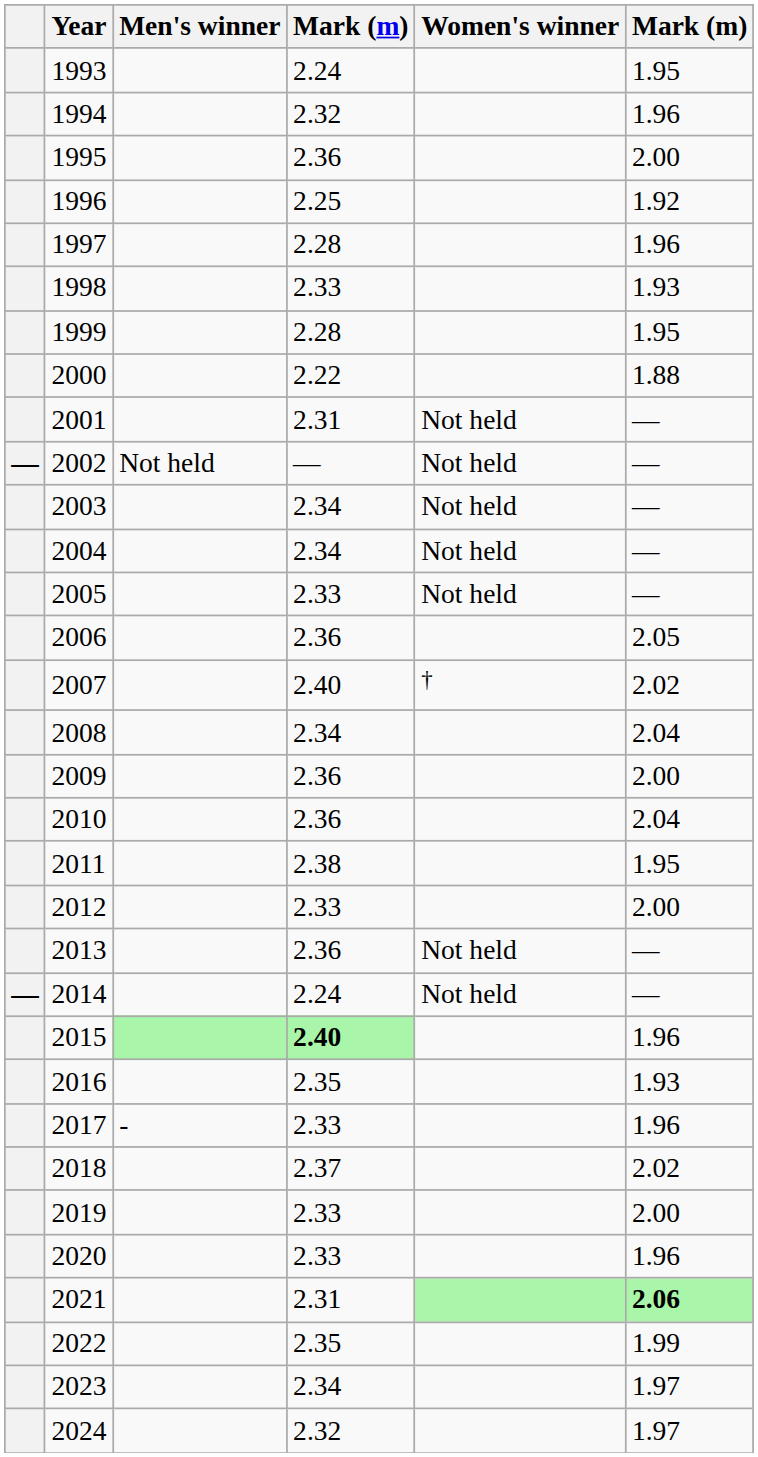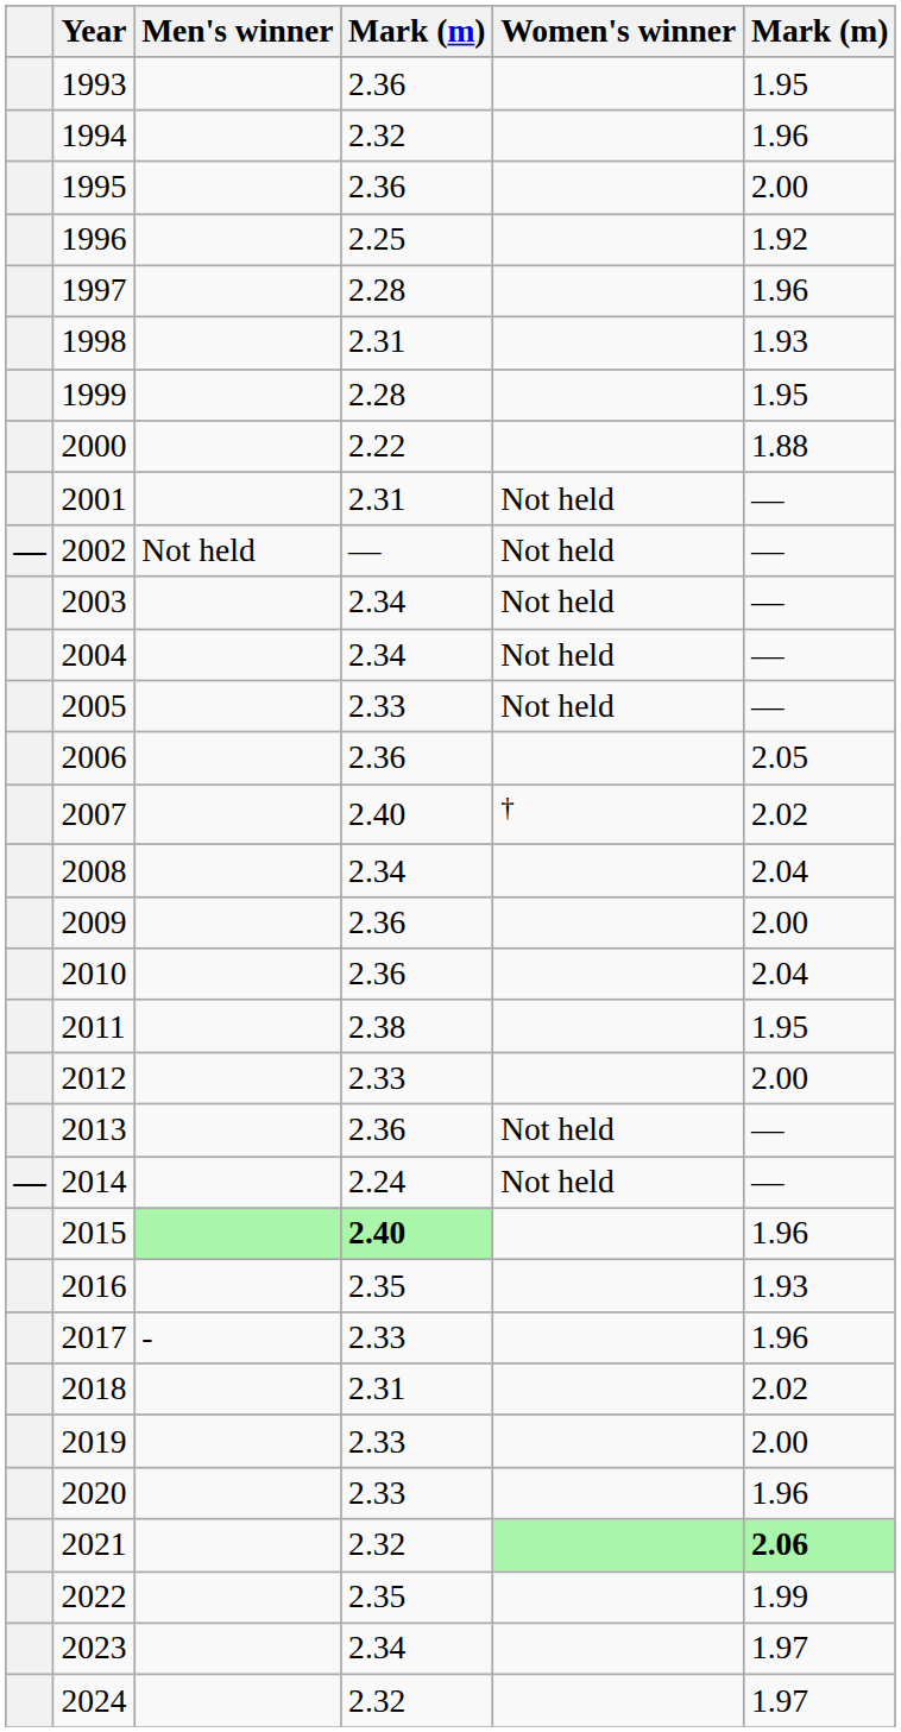1993 | column 4: 2.24 -> 2.36
1998 | column 4: 2.33 -> 2.31
2018 | column 4: 2.37 -> 2.31
2021 | column 4: 2.31 -> 2.32
